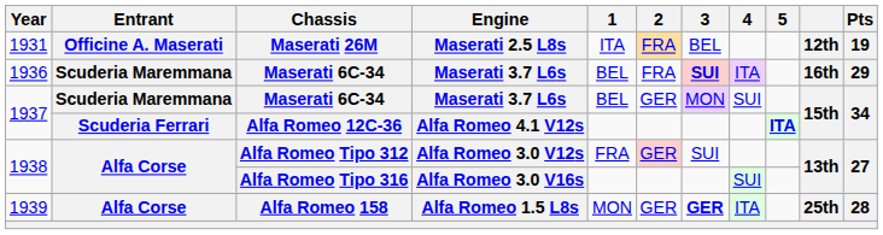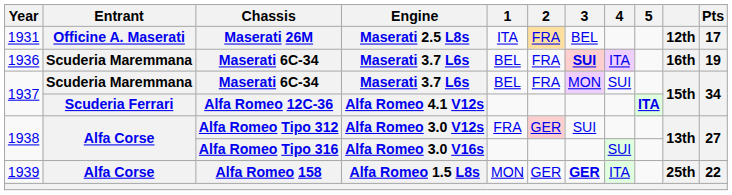Maserati 26M | Pts: 19 -> 17
1936 / Maserati 6C-34 | Pts: 29 -> 19
1937 / Maserati 6C-34 | 2: GER -> FRA
Alfa Romeo 158 | Pts: 28 -> 22
